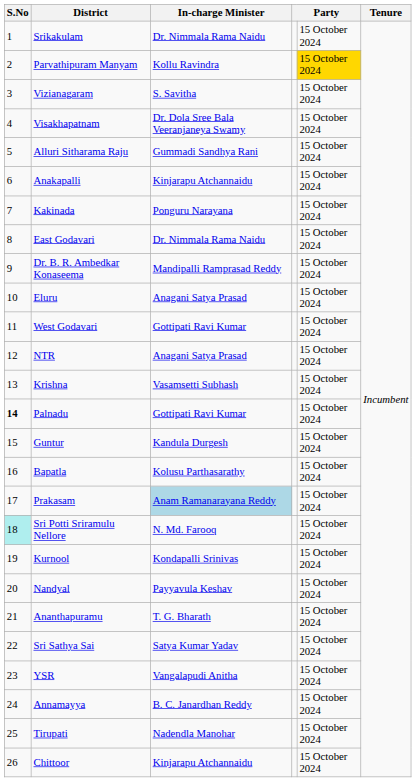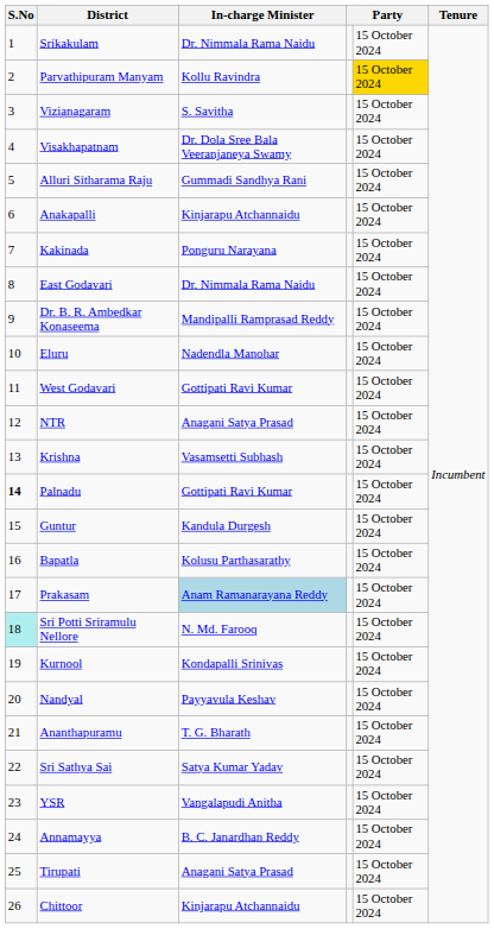Eluru | In-charge Minister: Anagani Satya Prasad -> Nadendla Manohar
Tirupati | In-charge Minister: Nadendla Manohar -> Anagani Satya Prasad
